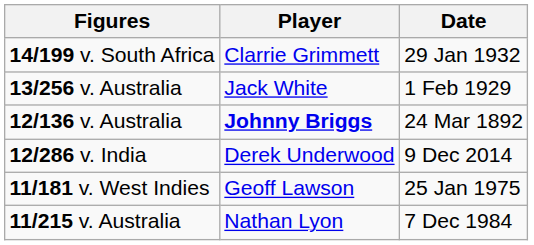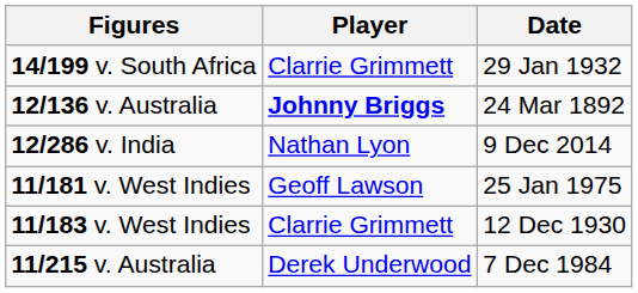- row: 13/256 v. Australia | Jack White | 1 Feb 1929
12/286 v. India | Player: Derek Underwood -> Nathan Lyon
+ row: 11/183 v. West Indies | Clarrie Grimmett | 12 Dec 1930
11/215 v. Australia | Player: Nathan Lyon -> Derek Underwood
